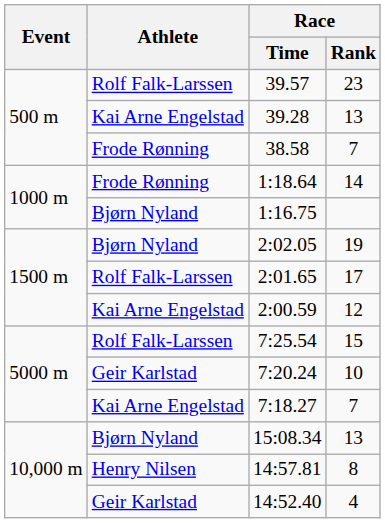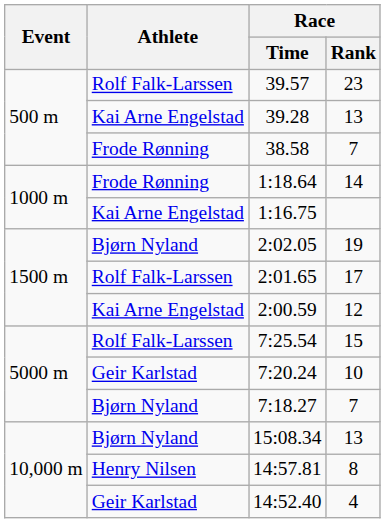1:16.75 | Athlete: Bjørn Nyland -> Kai Arne Engelstad
7:18.27 | Athlete: Kai Arne Engelstad -> Bjørn Nyland
